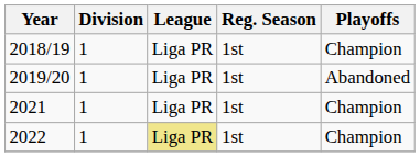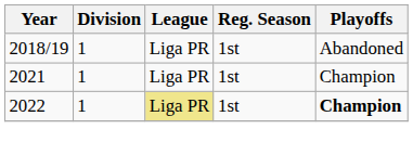2018/19 | Playoffs: Champion -> Abandoned
- row: 2019/20 | 1 | Liga PR | 1st | Abandoned
2022 | Playoffs: normal -> bold
